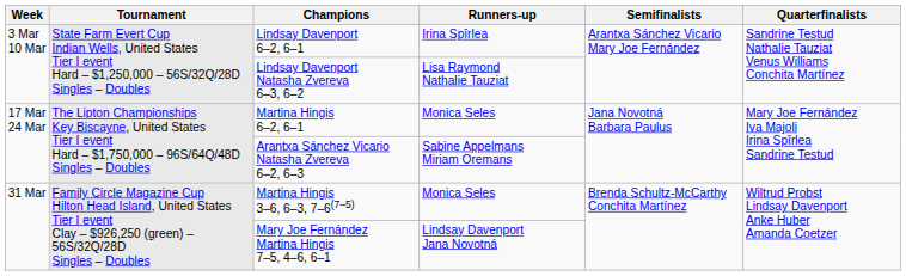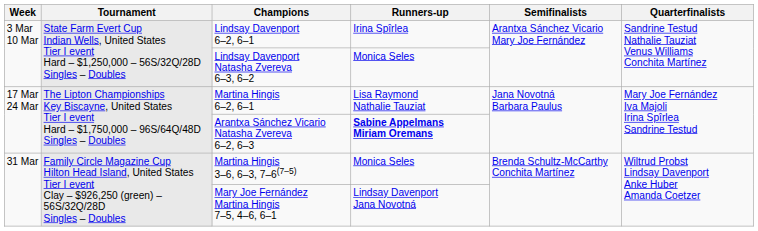Lindsay Davenport Natasha Zvereva 6–3, 6–2 | Runners-up: Lisa Raymond Nathalie Tauziat -> Monica Seles
Martina Hingis 6–2, 6–1 | Runners-up: Monica Seles -> Lisa Raymond Nathalie Tauziat
Arantxa Sánchez Vicario Natasha Zvereva 6–2, 6–3 | Runners-up: normal -> bold
